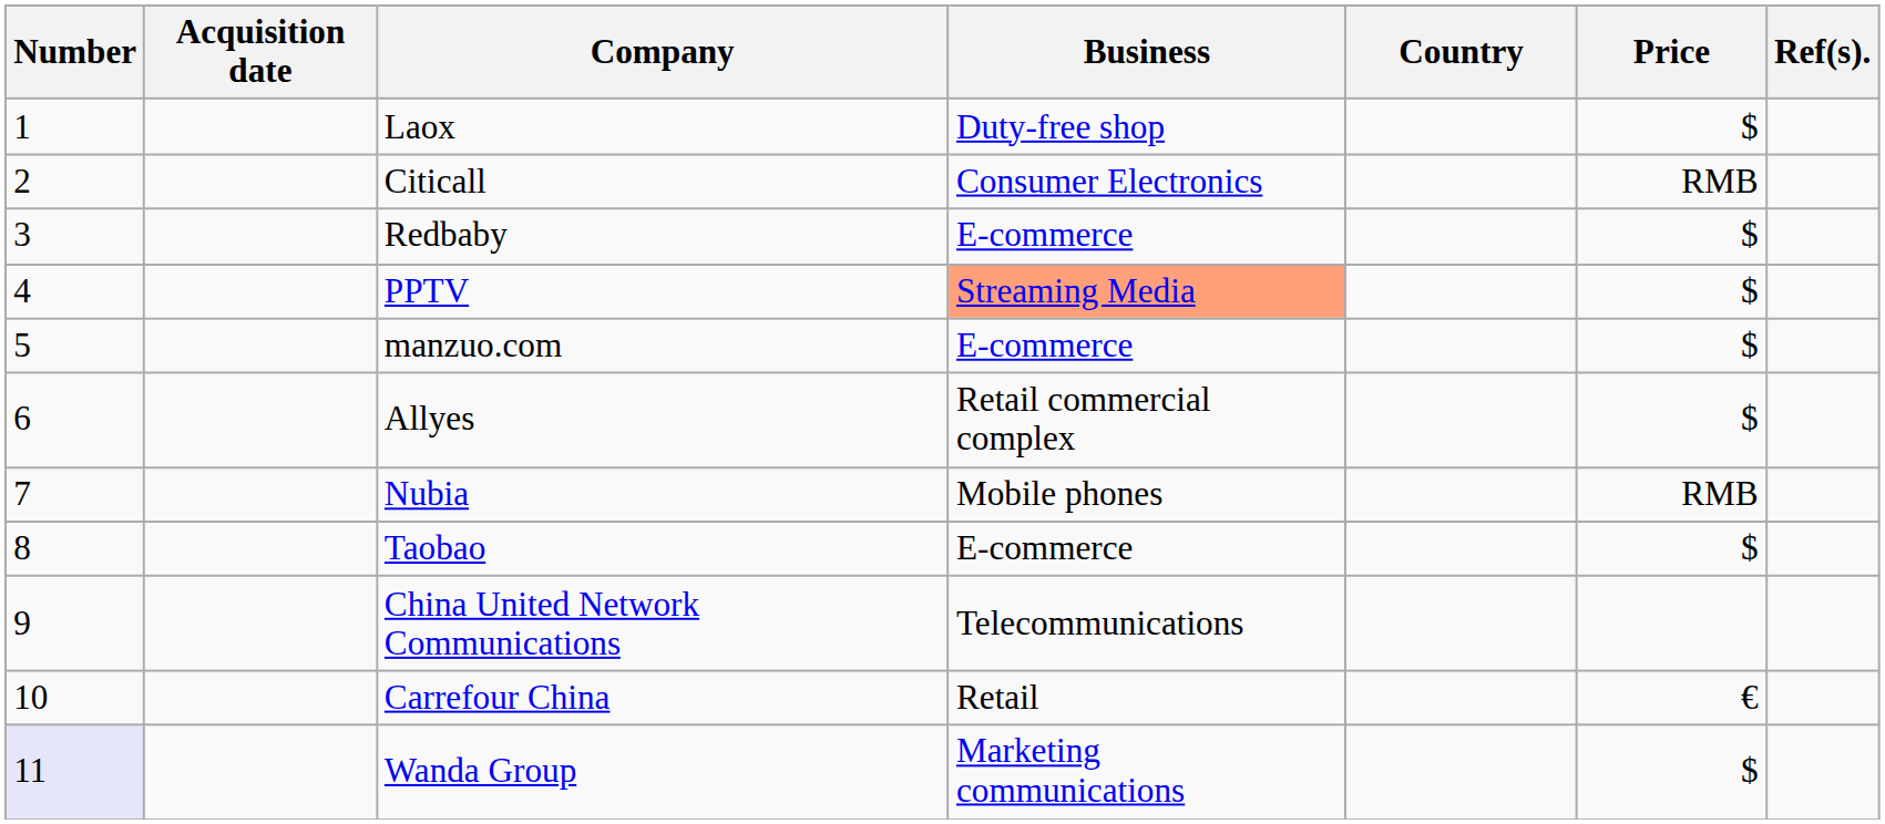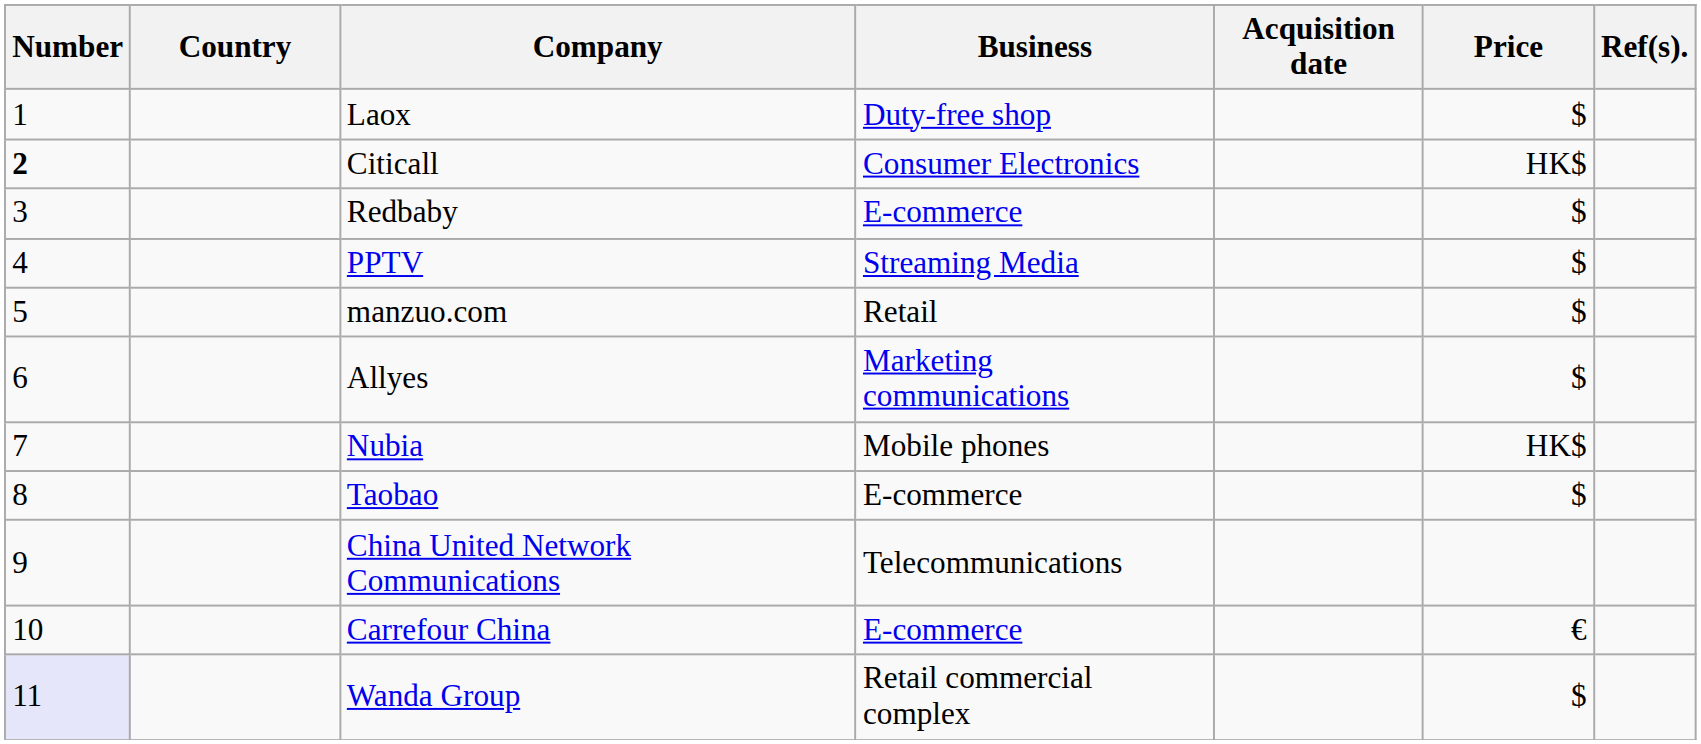columns swapped: Acquisition date <-> Country
Citicall | Number: normal -> bold
Citicall | Price: RMB -> HK$
PPTV | Business: lightsalmon background -> no background
manzuo.com | Business: E-commerce -> Retail
Allyes | Business: Retail commercial complex -> Marketing communications
Nubia | Price: RMB -> HK$
Carrefour China | Business: Retail -> E-commerce
Wanda Group | Business: Marketing communications -> Retail commercial complex
